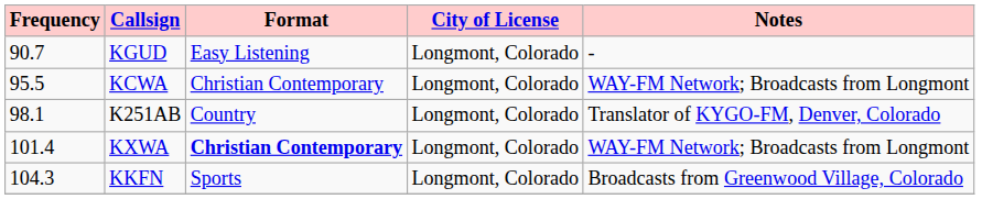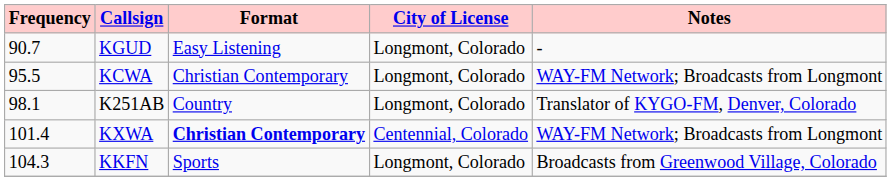KXWA | City of License: Longmont, Colorado -> Centennial, Colorado
